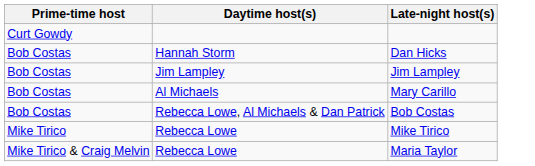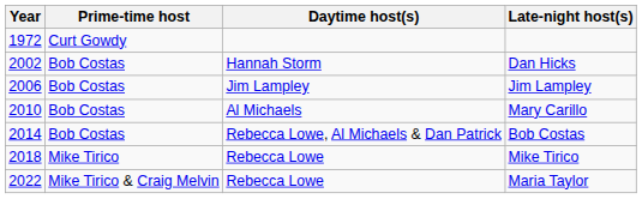+ column: Year | 1972 | 2002 | 2006 | 2010 | 2014 | 2018 | 2022
